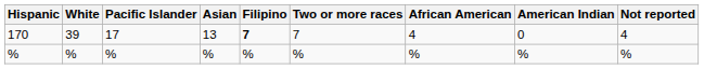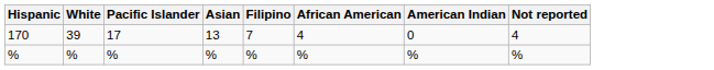- column: Two or more races | 7 | %
170 | Filipino: bold -> normal
